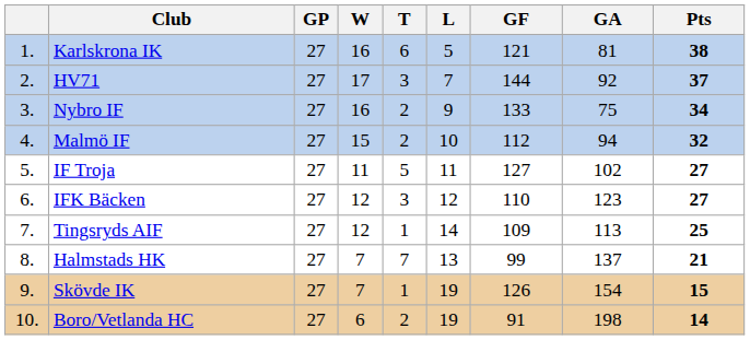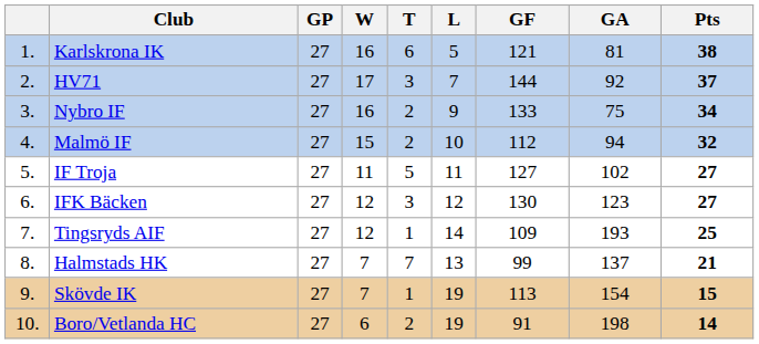IFK Bäcken | GF: 110 -> 130
Tingsryds AIF | GA: 113 -> 193
Skövde IK | GF: 126 -> 113
